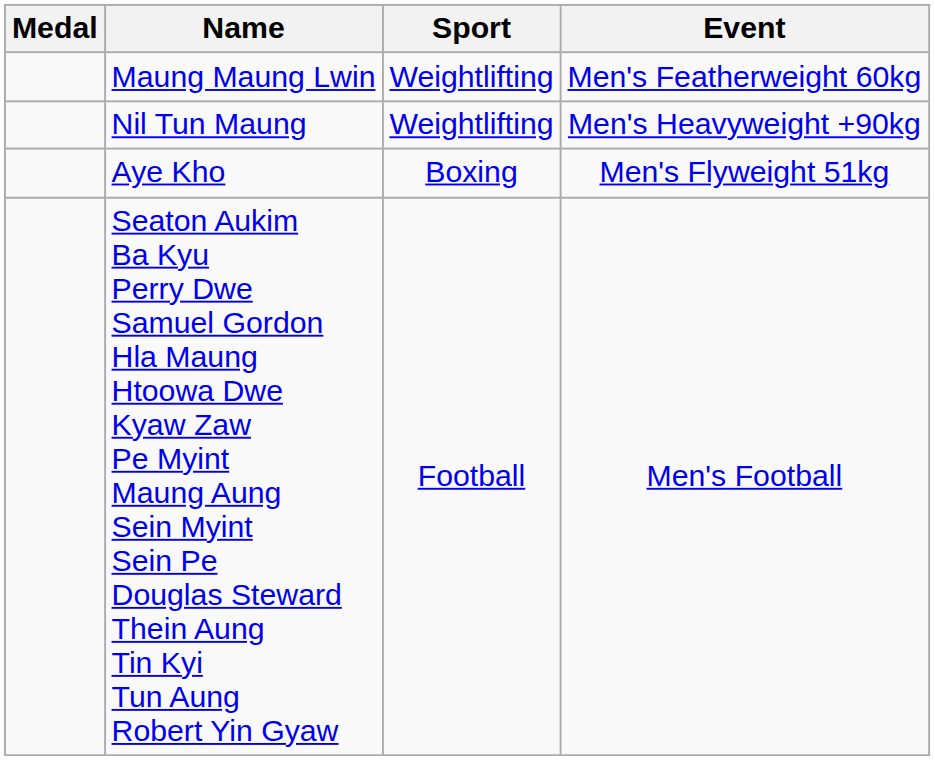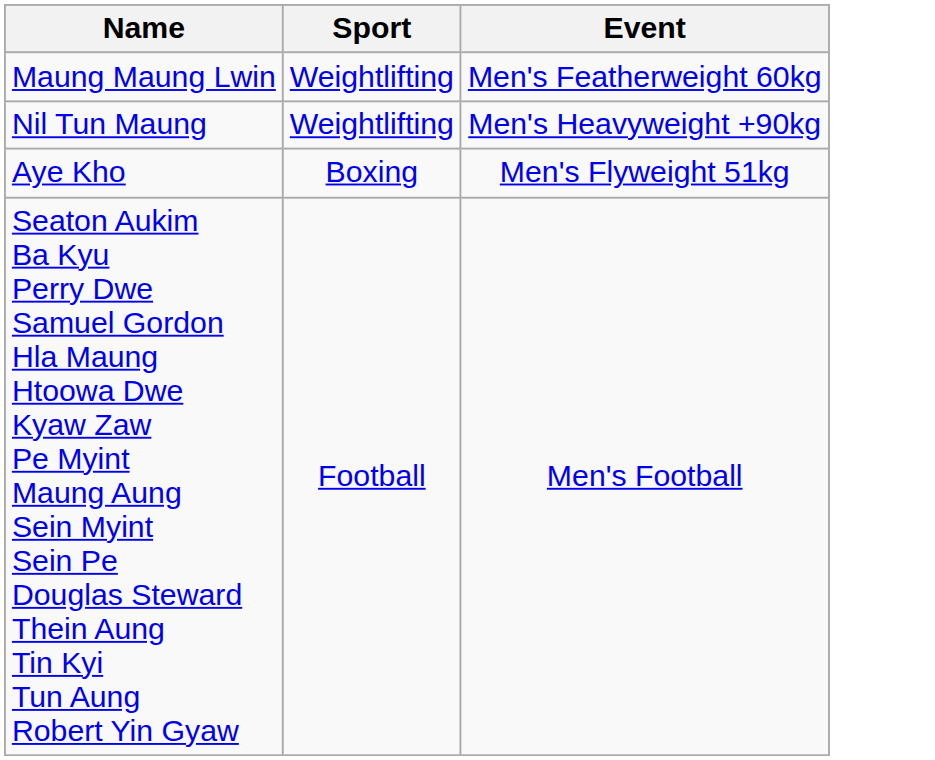- column: Medal
